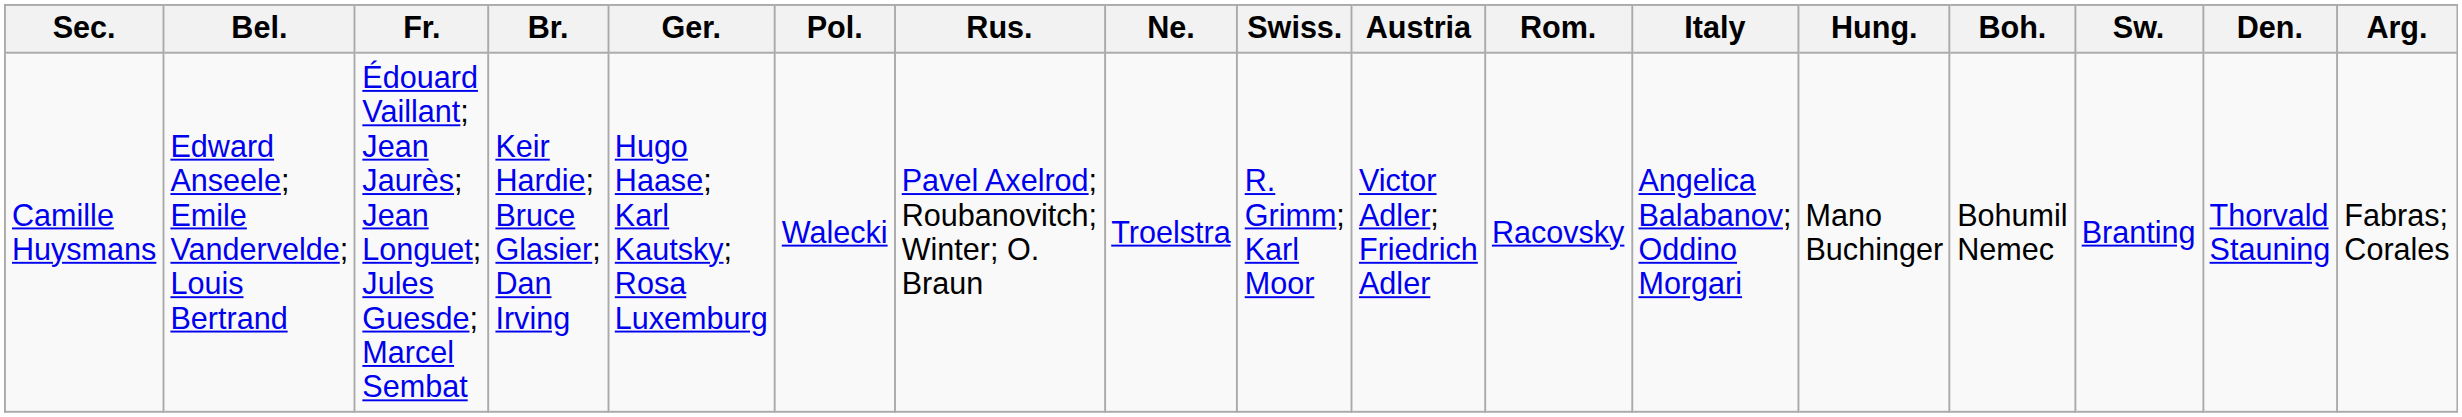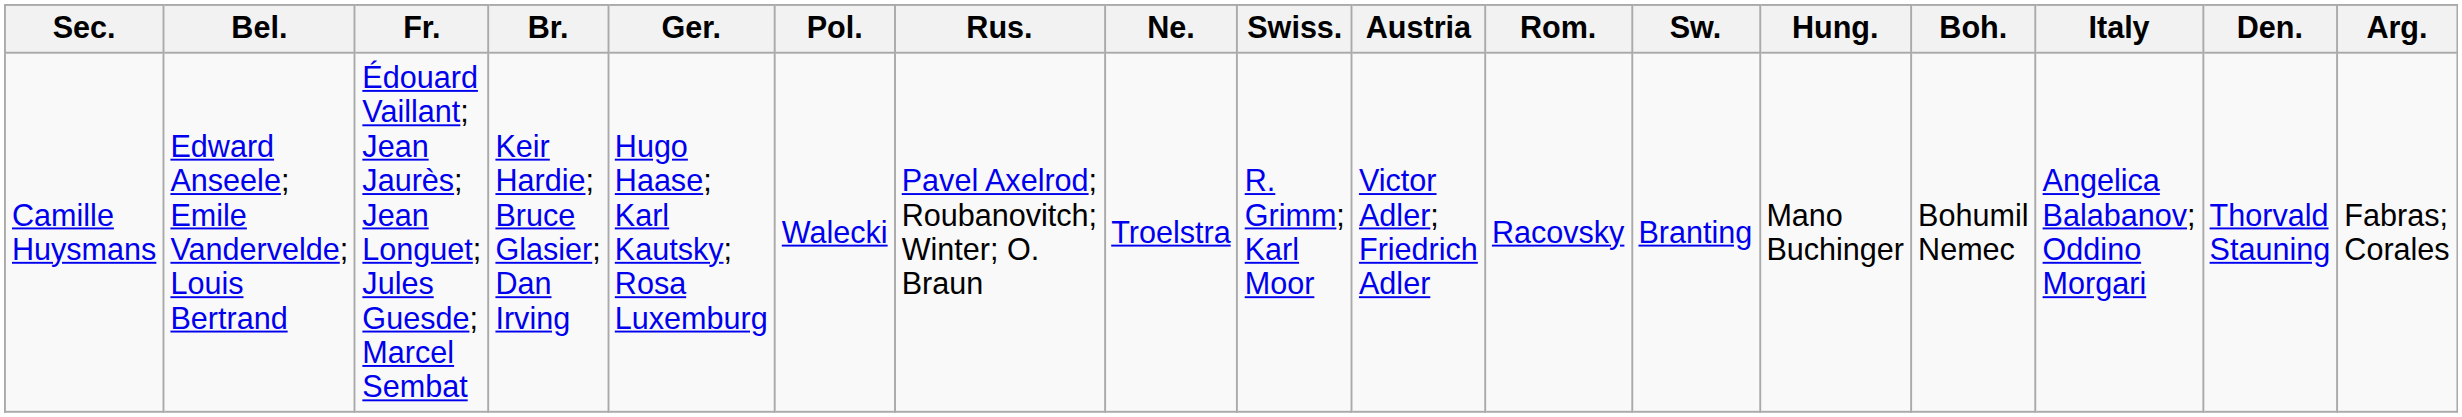columns swapped: Italy <-> Sw.
